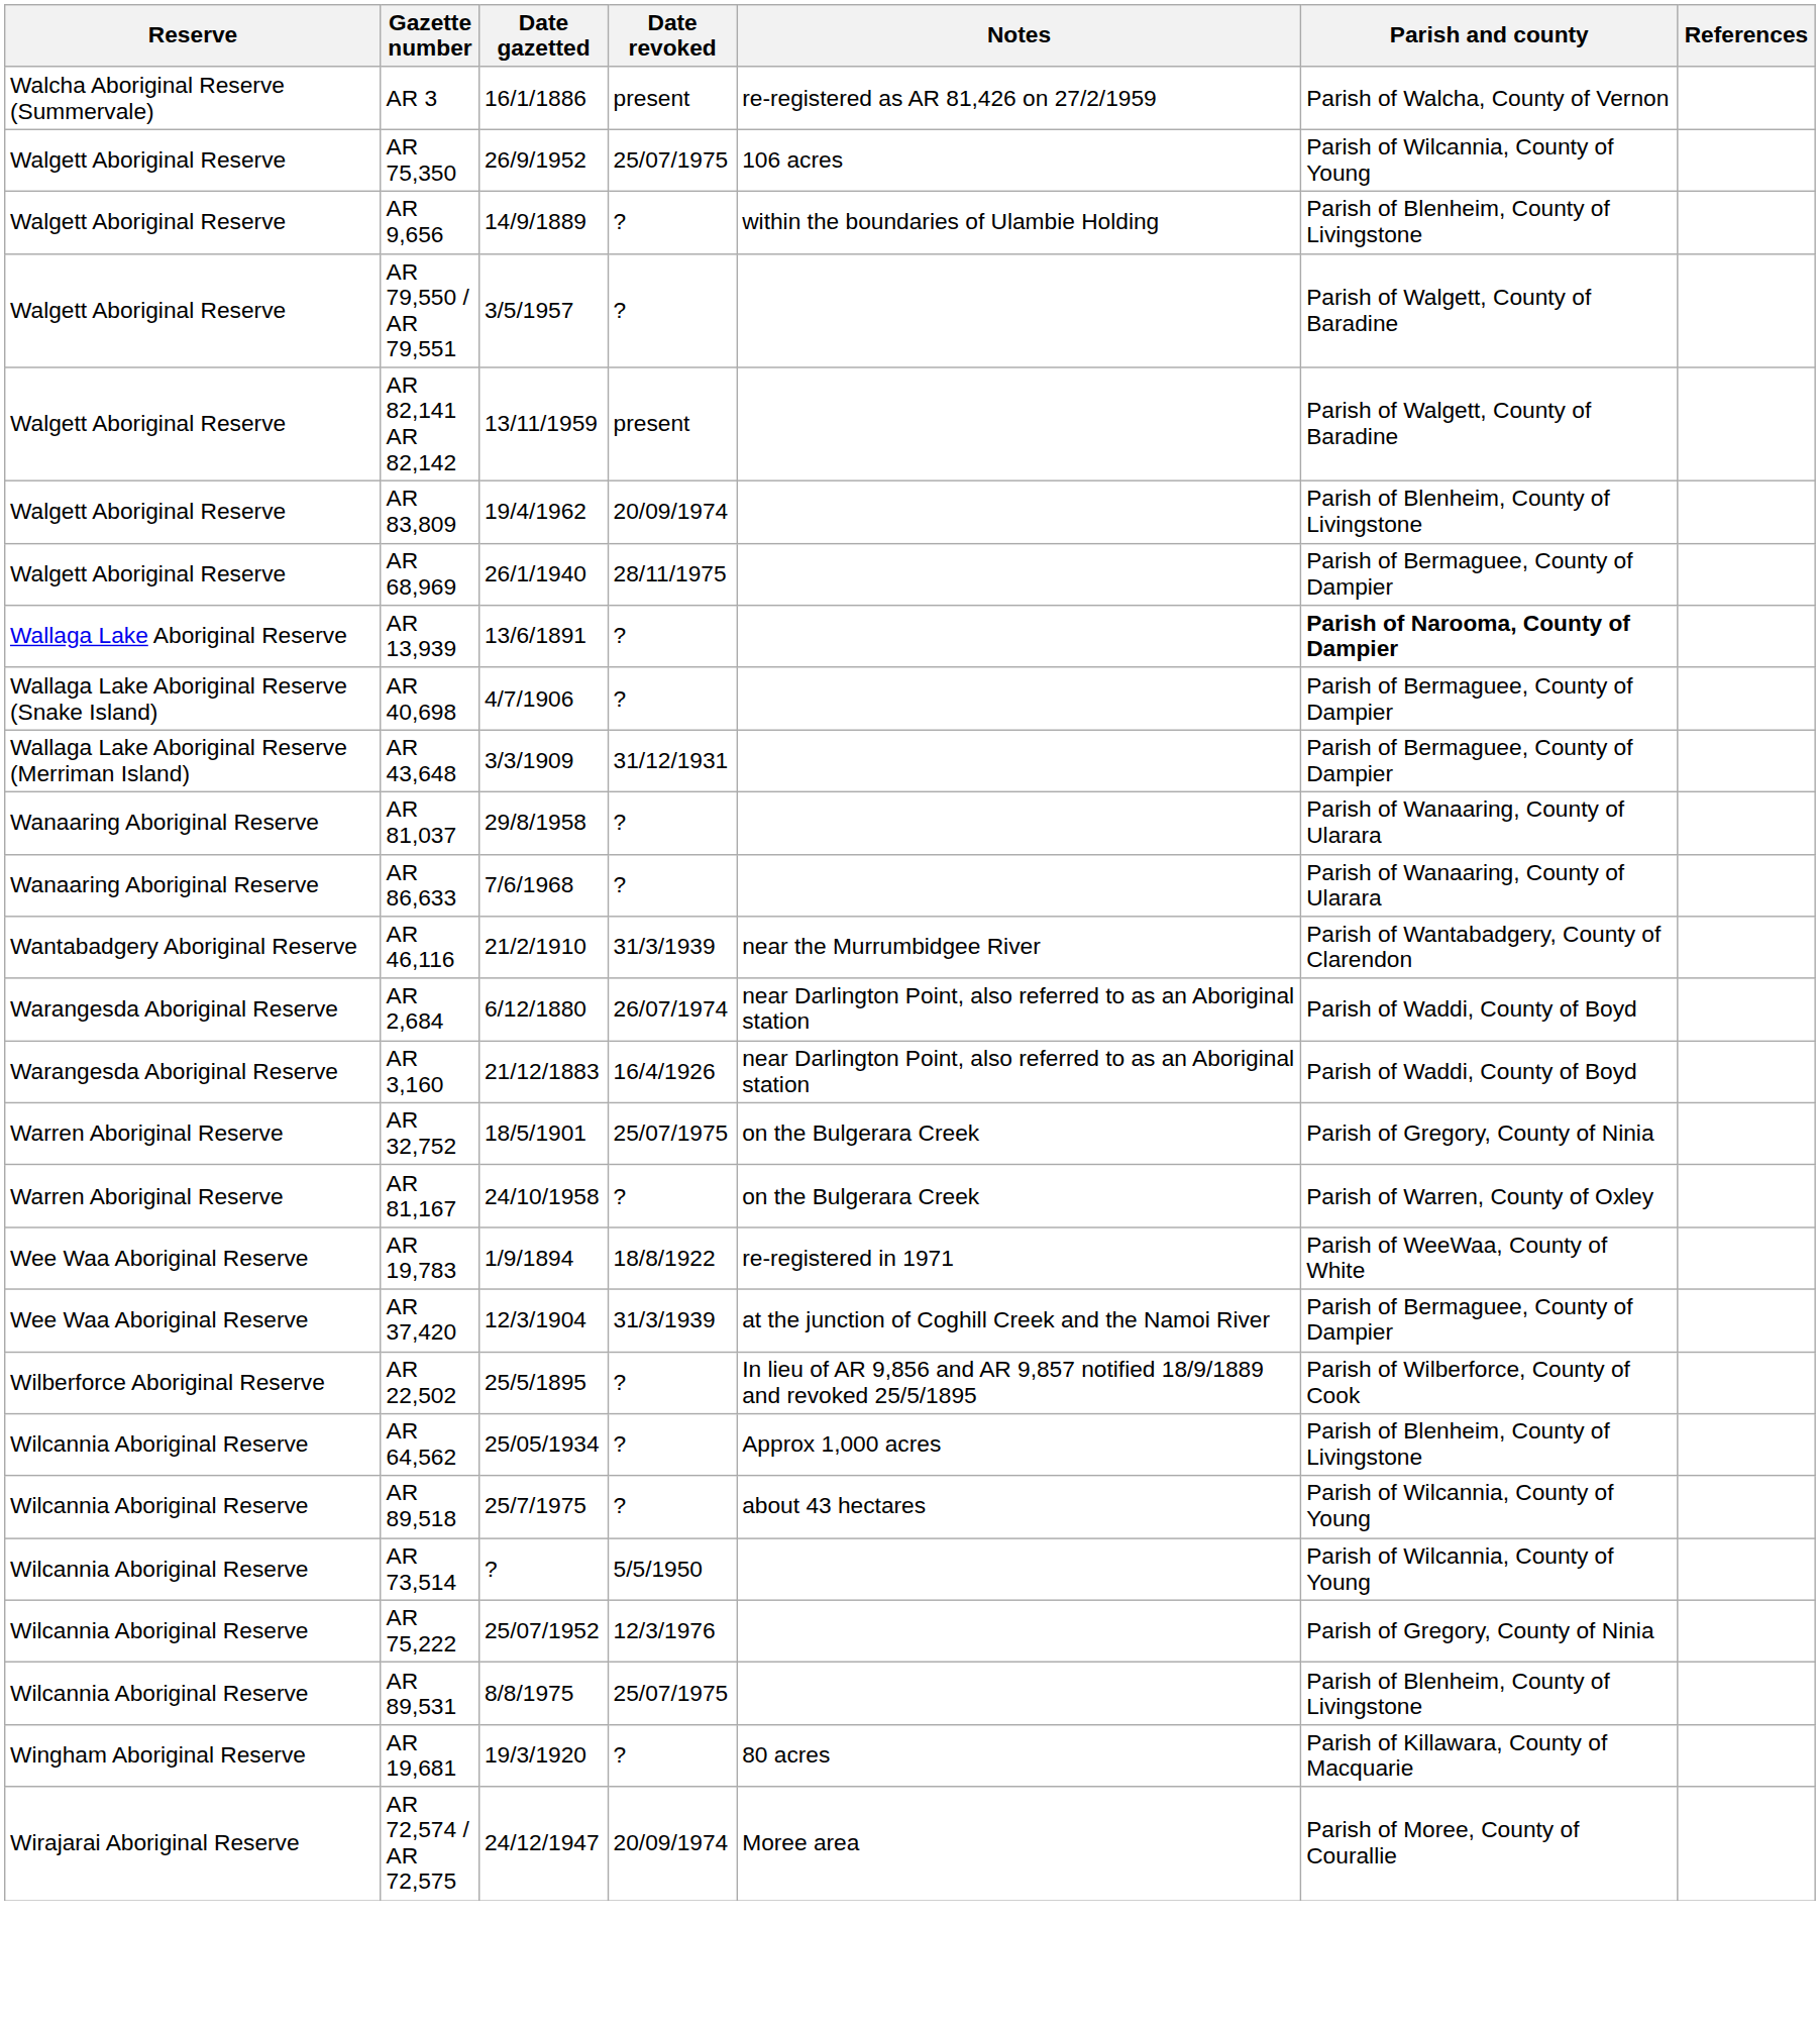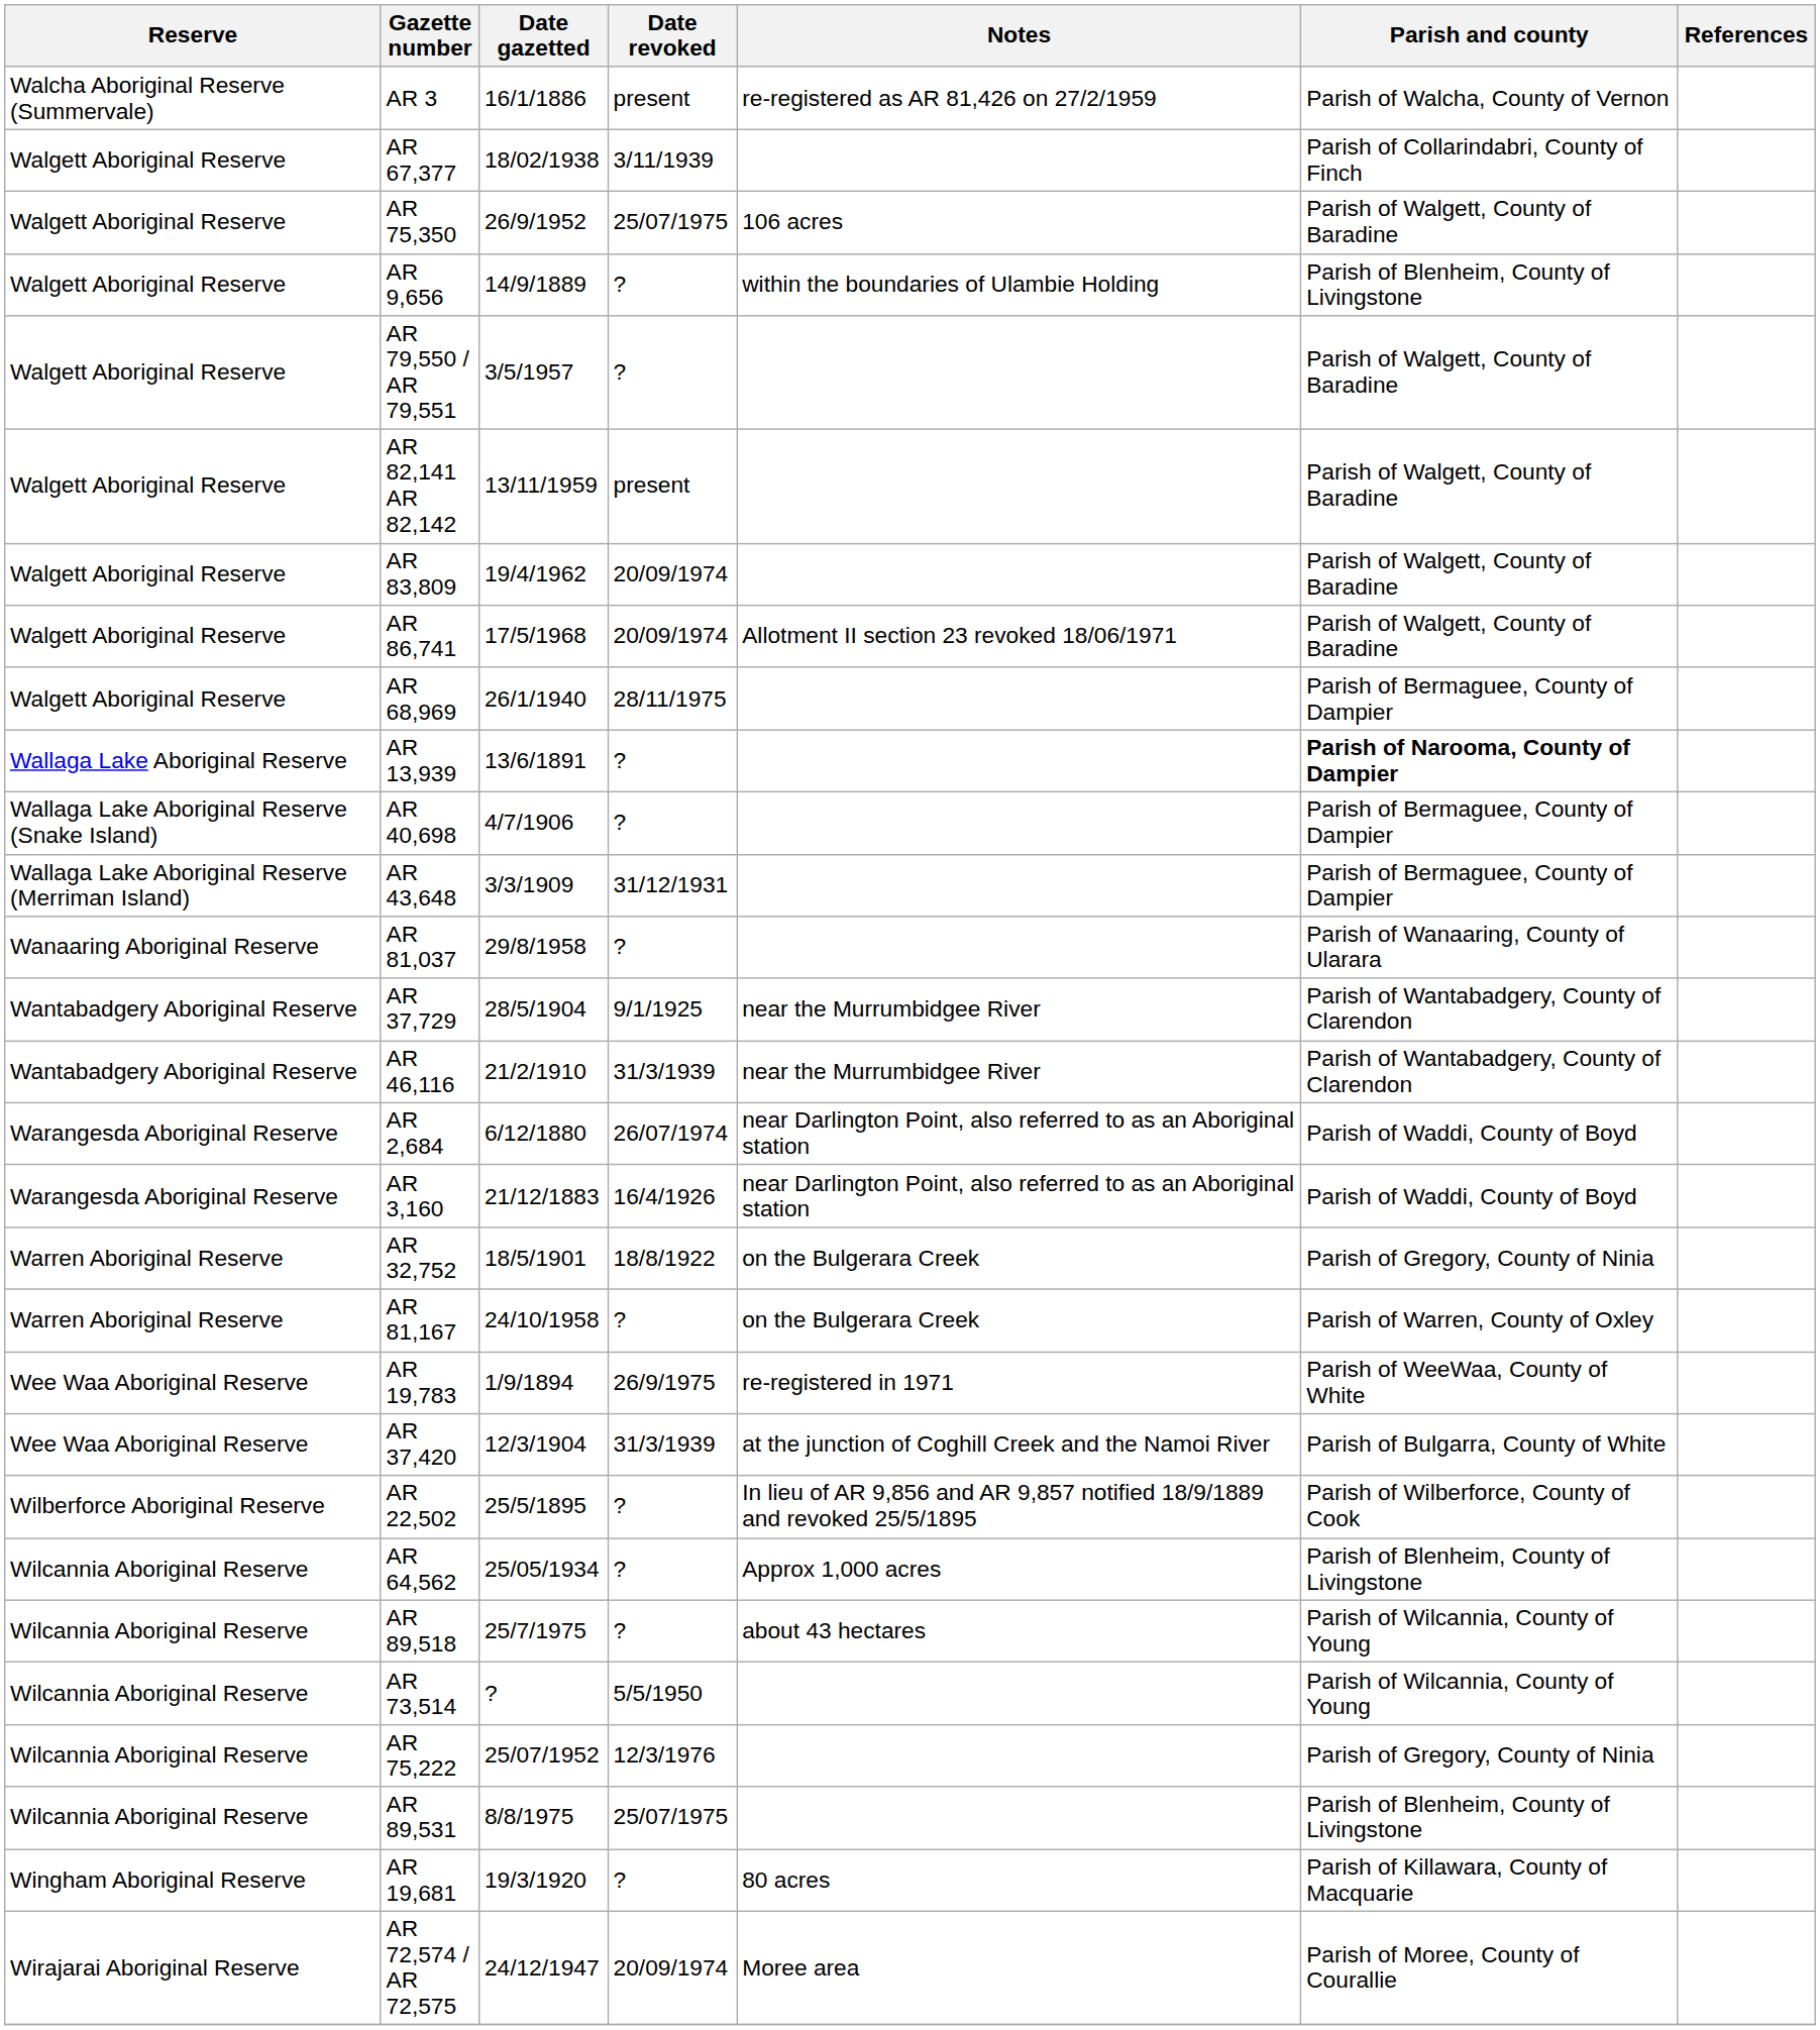+ row: Walgett Aboriginal Reserve | AR 67,377 | 18/02/1938 | 3/11/1939 | Parish of Collarindabri, County of Finch
AR 75,350 | Parish and county: Parish of Wilcannia, County of Young -> Parish of Walgett, County of Baradine
AR 83,809 | Parish and county: Parish of Blenheim, County of Livingstone -> Parish of Walgett, County of Baradine
+ row: Walgett Aboriginal Reserve | AR 86,741 | 17/5/1968 | 20/09/1974 | Allotment II section 23 revoked 18/06/1971 | Parish of Walgett, County of Baradine
- row: Wanaaring Aboriginal Reserve | AR 86,633 | 7/6/1968 | ? | Parish of Wanaaring, County of Ularara
+ row: Wantabadgery Aboriginal Reserve | AR 37,729 | 28/5/1904 | 9/1/1925 | near the Murrumbidgee River | Parish of Wantabadgery, County of Clarendon
AR 32,752 | Date revoked: 25/07/1975 -> 18/8/1922
AR 19,783 | Date revoked: 18/8/1922 -> 26/9/1975
AR 37,420 | Parish and county: Parish of Bermaguee, County of Dampier -> Parish of Bulgarra, County of White
